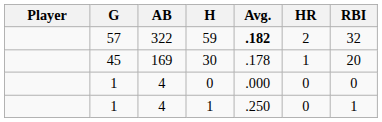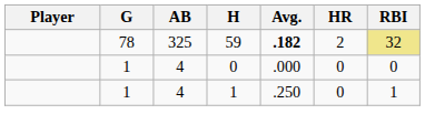59 | G: 57 -> 78
59 | AB: 322 -> 325
59 | RBI: no background -> khaki background
- row: 45 | 169 | 30 | .178 | 1 | 20
